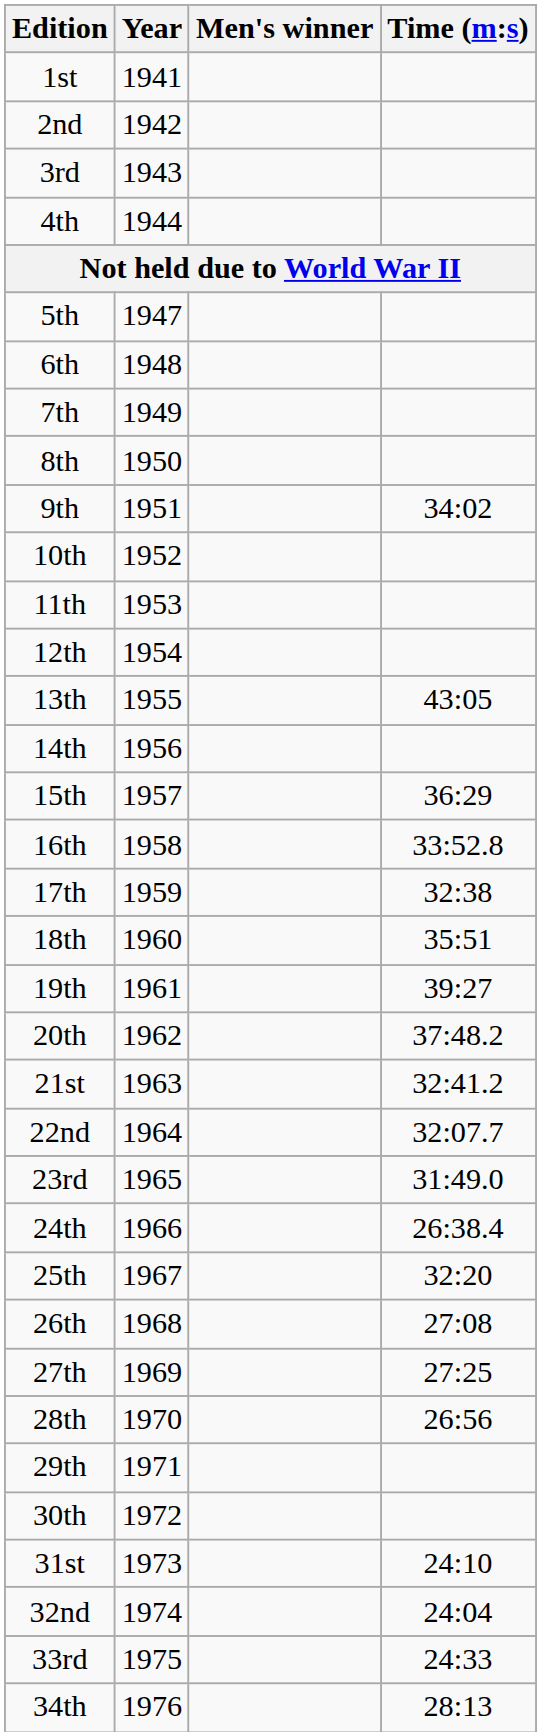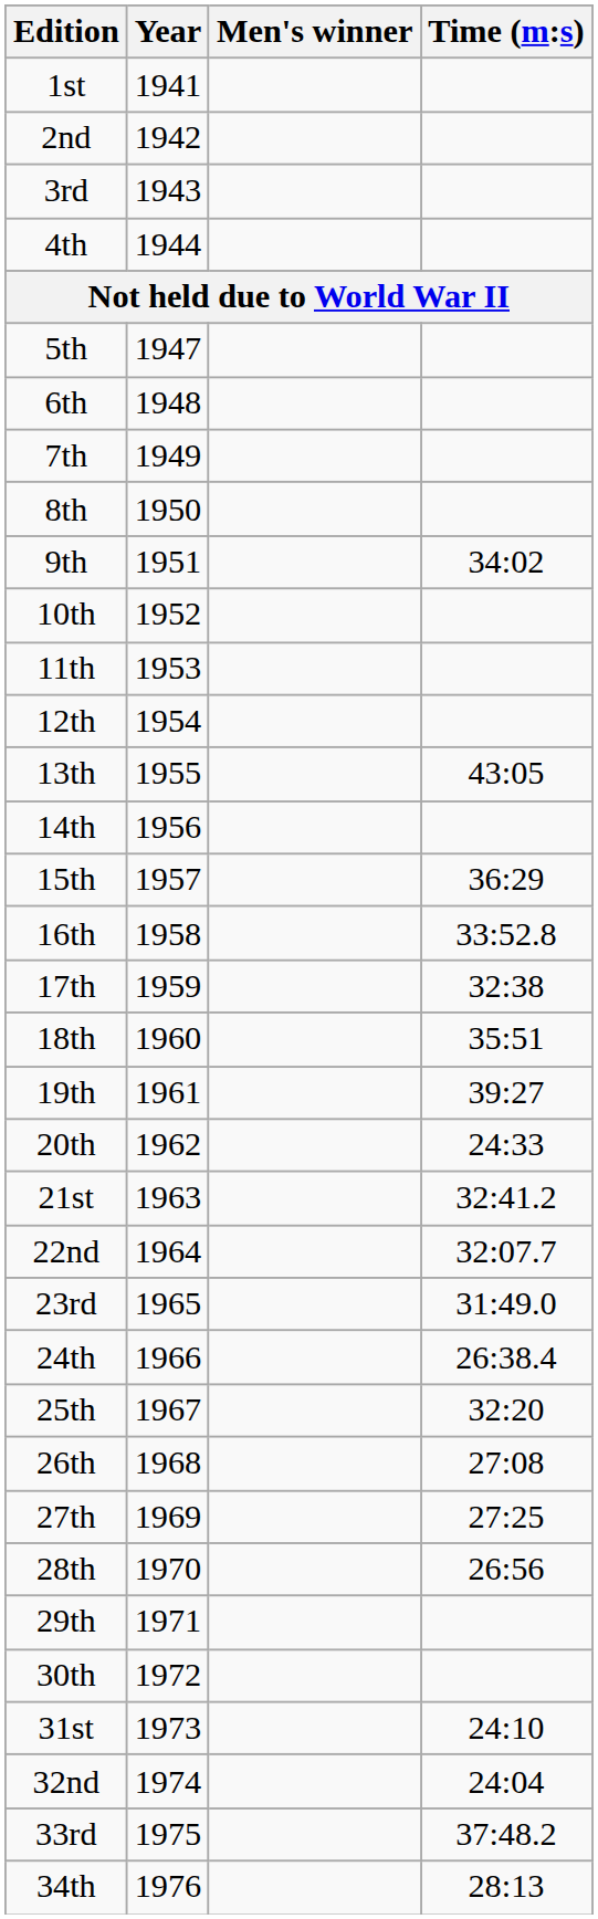20th | Time (m:s): 37:48.2 -> 24:33
33rd | Time (m:s): 24:33 -> 37:48.2
